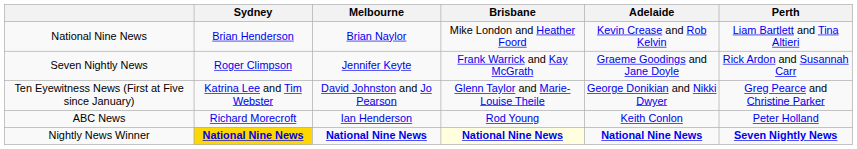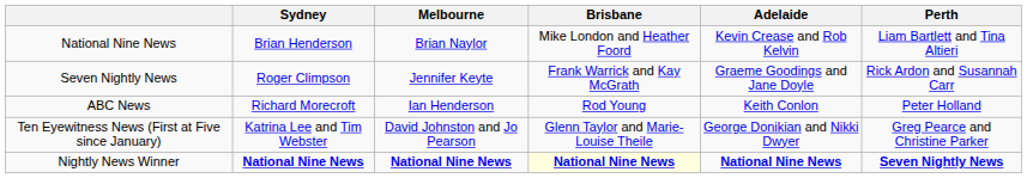rows swapped: Ten Eyewitness News (First at Five since January) <-> ABC News
Nightly News Winner | Sydney: gold background -> no background
